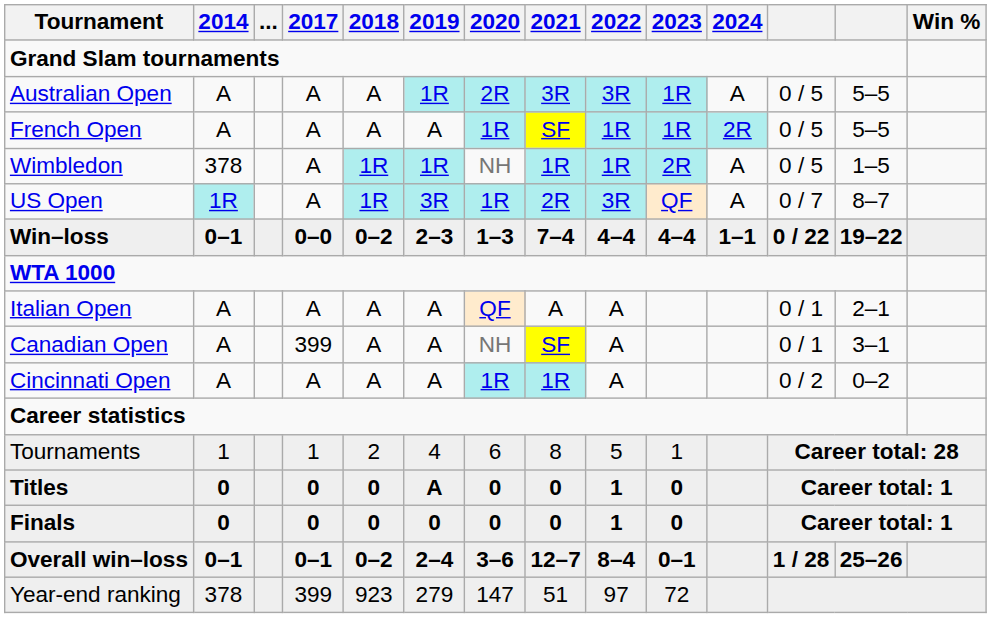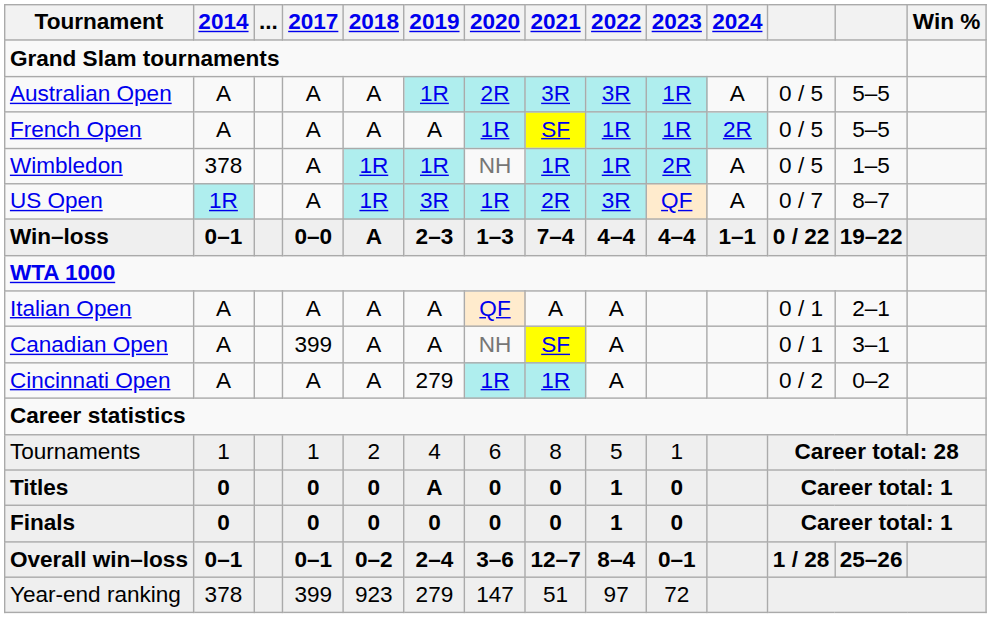Win–loss | 2018: 0–2 -> A
Cincinnati Open | 2019: A -> 279
